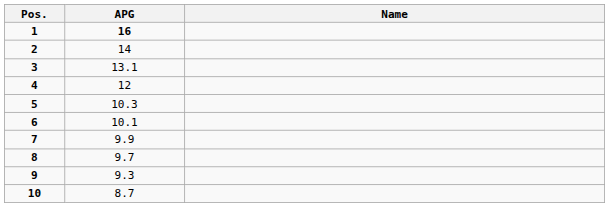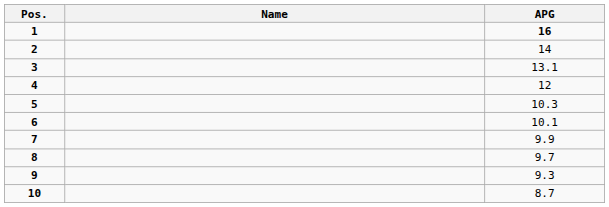columns swapped: Name <-> APG
